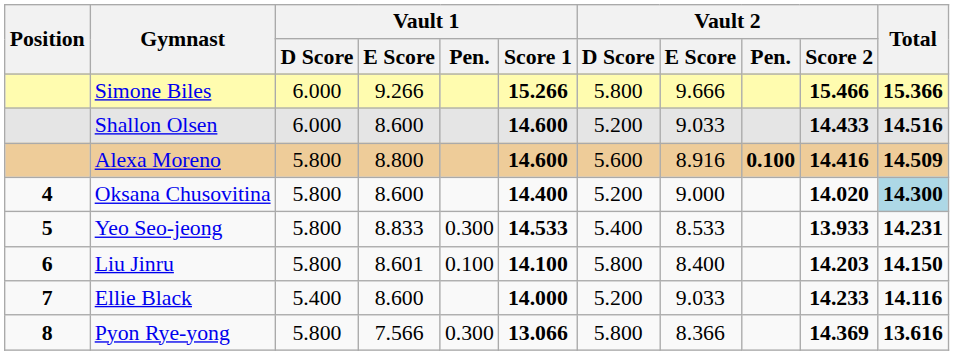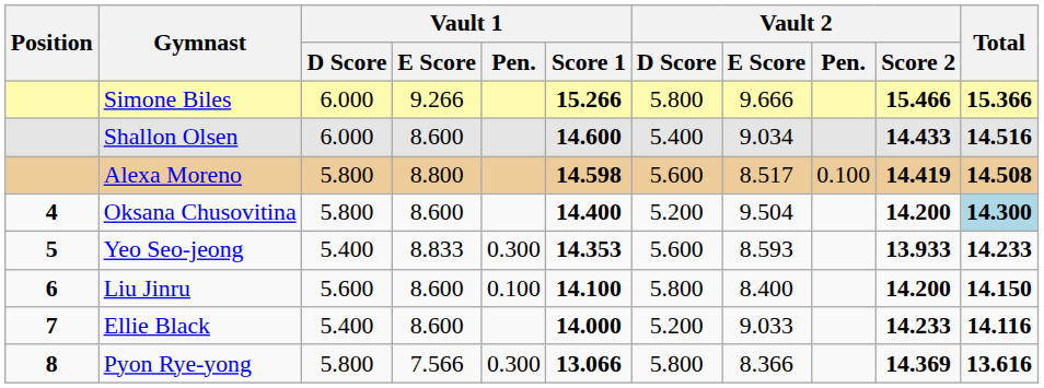Shallon Olsen | Vault 2 / D Score: 5.200 -> 5.400
Shallon Olsen | Vault 2 / E Score: 9.033 -> 9.034
Alexa Moreno | Vault 1 / Score 1: 14.600 -> 14.598
Alexa Moreno | Vault 2 / E Score: 8.916 -> 8.517
Alexa Moreno | Vault 2 / Pen.: bold -> normal
Alexa Moreno | Vault 2 / Score 2: 14.416 -> 14.419
Alexa Moreno | Total: 14.509 -> 14.508
Oksana Chusovitina | Vault 2 / E Score: 9.000 -> 9.504
Oksana Chusovitina | Vault 2 / Score 2: 14.020 -> 14.200
Yeo Seo-jeong | Vault 1 / D Score: 5.800 -> 5.400
Yeo Seo-jeong | Vault 1 / Score 1: 14.533 -> 14.353
Yeo Seo-jeong | Vault 2 / D Score: 5.400 -> 5.600
Yeo Seo-jeong | Vault 2 / E Score: 8.533 -> 8.593
Yeo Seo-jeong | Total: 14.231 -> 14.233
Liu Jinru | Vault 1 / D Score: 5.800 -> 5.600
Liu Jinru | Vault 1 / E Score: 8.601 -> 8.600
Liu Jinru | Vault 2 / Score 2: 14.203 -> 14.200
